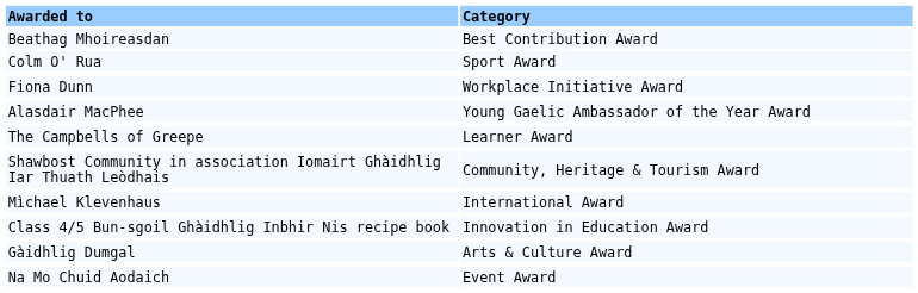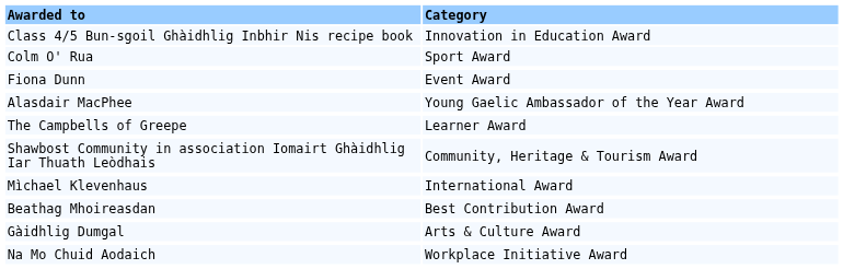rows swapped: Beathag Mhoireasdan <-> Class 4/5 Bun-sgoil Ghàidhlig Inbhir Nis recipe book
Fiona Dunn | Category: Workplace Initiative Award -> Event Award
Na Mo Chuid Aodaich | Category: Event Award -> Workplace Initiative Award
